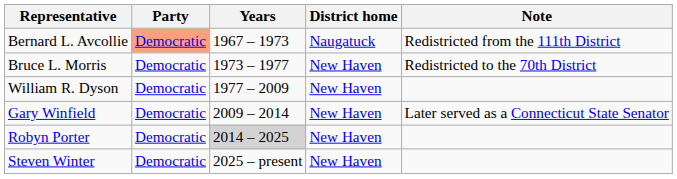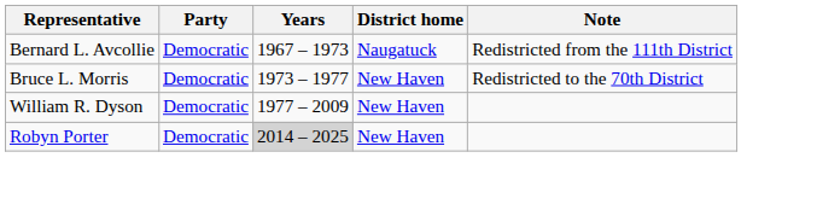Bernard L. Avcollie | Party: lightsalmon background -> no background
- row: Gary Winfield | Democratic | 2009 – 2014 | New Haven | Later served as a Connecticut State Senator
- row: Steven Winter | Democratic | 2025 – present | New Haven
